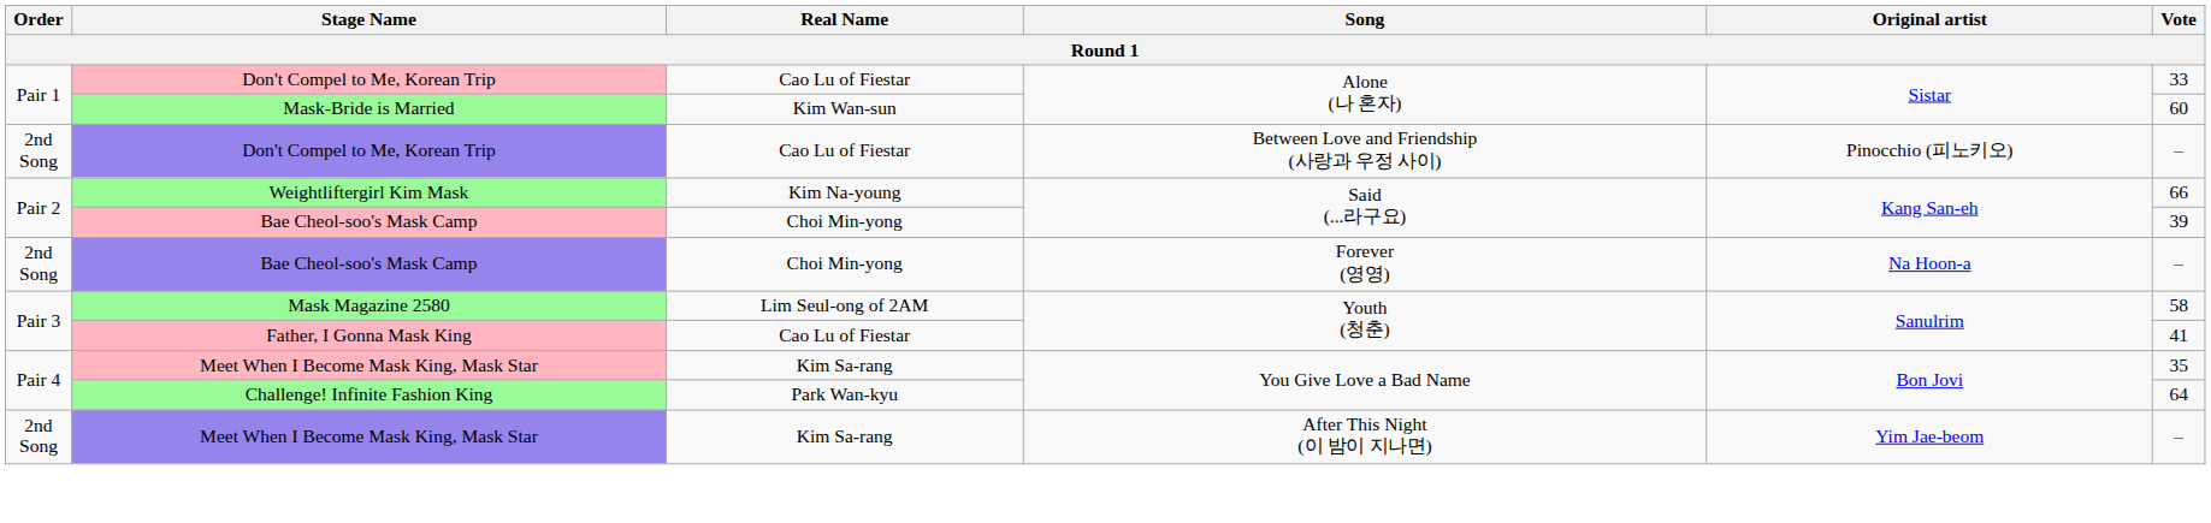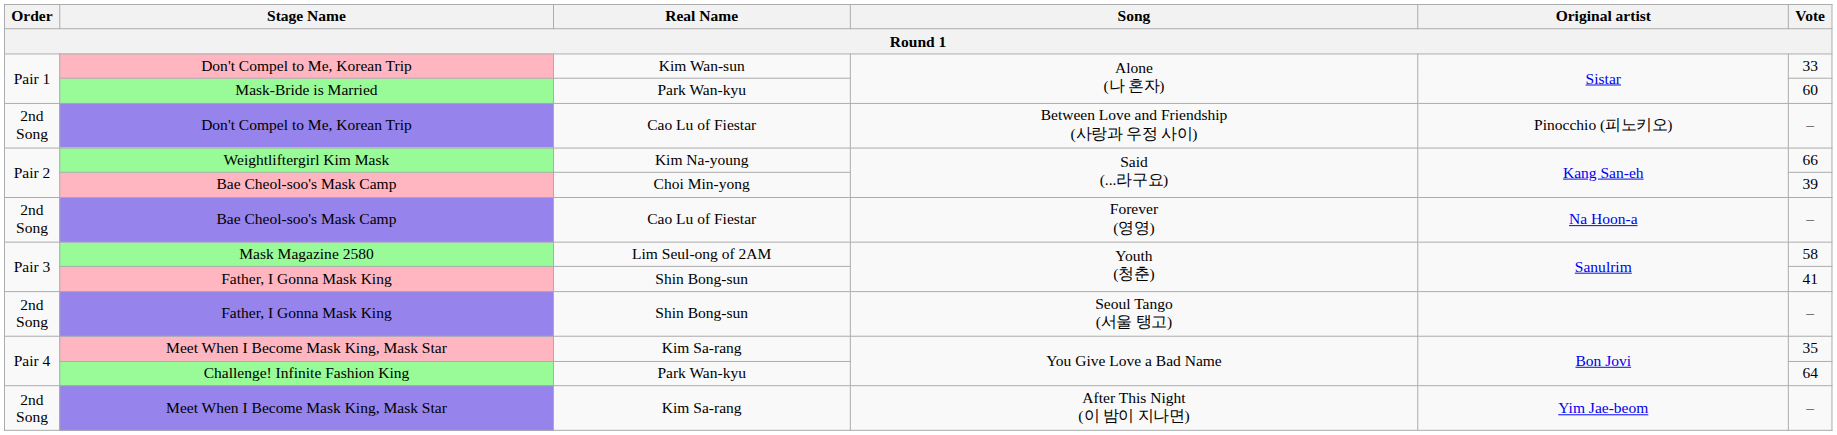Don't Compel to Me, Korean Trip / Alone (나 혼자) | Real Name: Cao Lu of Fiestar -> Kim Wan-sun
Mask-Bride is Married | Real Name: Kim Wan-sun -> Park Wan-kyu
Bae Cheol-soo's Mask Camp / Forever (영영) | Real Name: Choi Min-yong -> Cao Lu of Fiestar
Father, I Gonna Mask King / Youth (청춘) | Real Name: Cao Lu of Fiestar -> Shin Bong-sun
+ row: 2nd Song | Father, I Gonna Mask King | Shin Bong-sun | Seoul Tango (서울 탱고) | –
